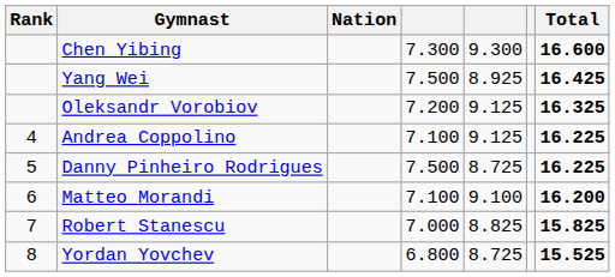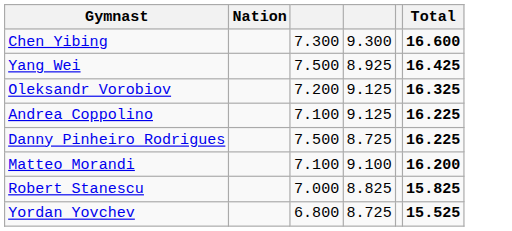- column: Rank | 4 | 5 | 6 | 7 | 8
